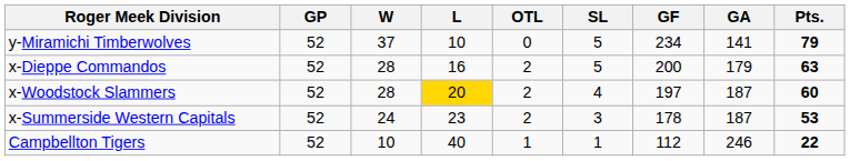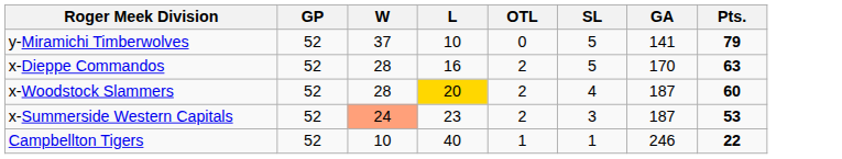- column: GF | 234 | 200 | 197 | 178 | 112
x-Dieppe Commandos | GA: 179 -> 170
x-Summerside Western Capitals | W: no background -> lightsalmon background
